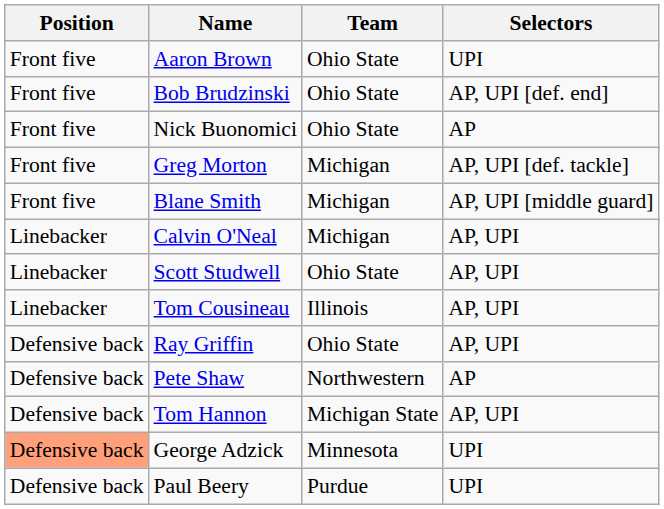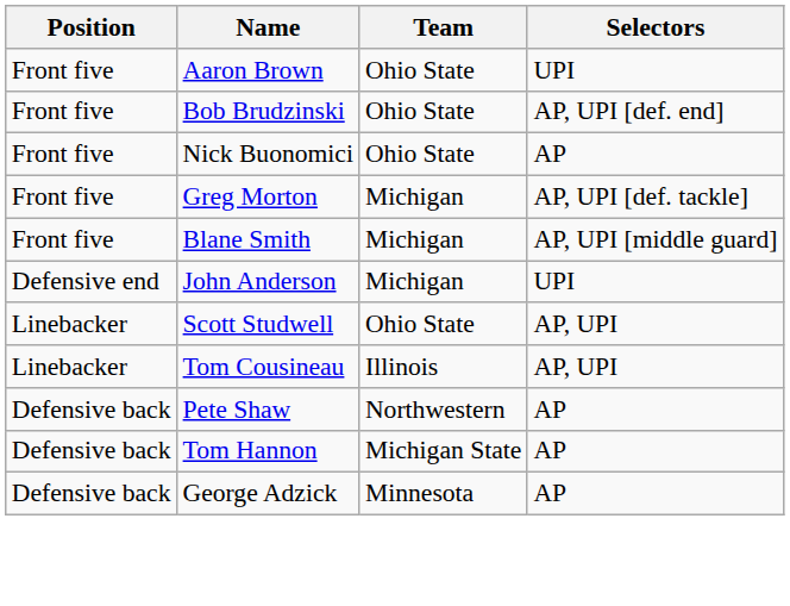+ row: Defensive end | John Anderson | Michigan | UPI
- row: Linebacker | Calvin O'Neal | Michigan | AP, UPI
- row: Defensive back | Ray Griffin | Ohio State | AP, UPI
Tom Hannon | Selectors: AP, UPI -> AP
George Adzick | Position: lightsalmon background -> no background
George Adzick | Selectors: UPI -> AP
- row: Defensive back | Paul Beery | Purdue | UPI
